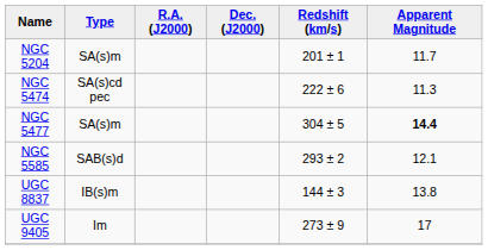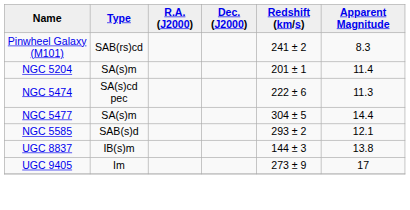+ row: Pinwheel Galaxy (M101) | SAB(rs)cd | 241 ± 2 | 8.3
NGC 5204 | Apparent Magnitude: 11.7 -> 11.4
NGC 5477 | Apparent Magnitude: bold -> normal
